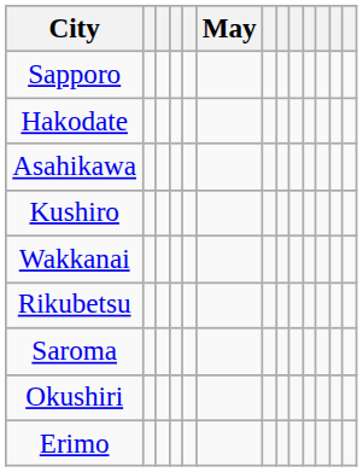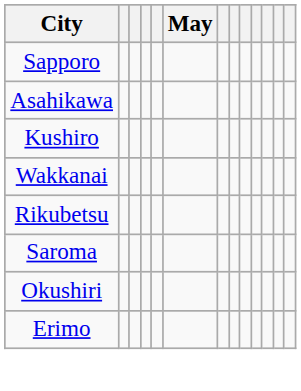- row: Hakodate
